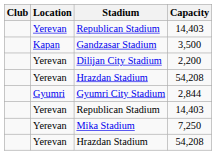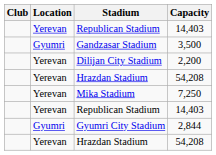Gandzasar Stadium | Location: Kapan -> Gyumri
rows swapped: Mika Stadium <-> Gyumri City Stadium
